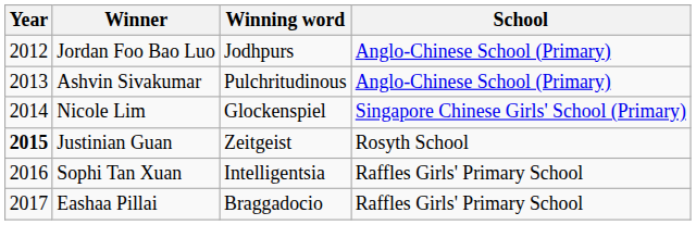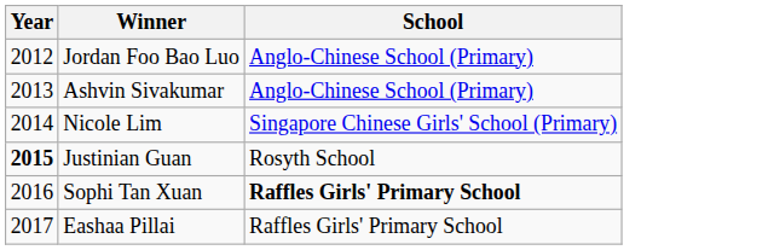- column: Winning word | Jodhpurs | Pulchritudinous | Glockenspiel | Zeitgeist | Intelligentsia | Braggadocio
Sophi Tan Xuan | School: normal -> bold
